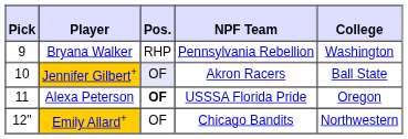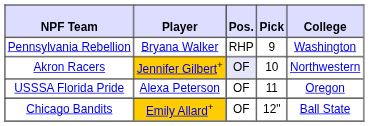columns swapped: Pick <-> NPF Team
Jennifer Gilbert+ | College: Ball State -> Northwestern
Alexa Peterson | Pos.: bold -> normal
Emily Allard+ | College: Northwestern -> Ball State
